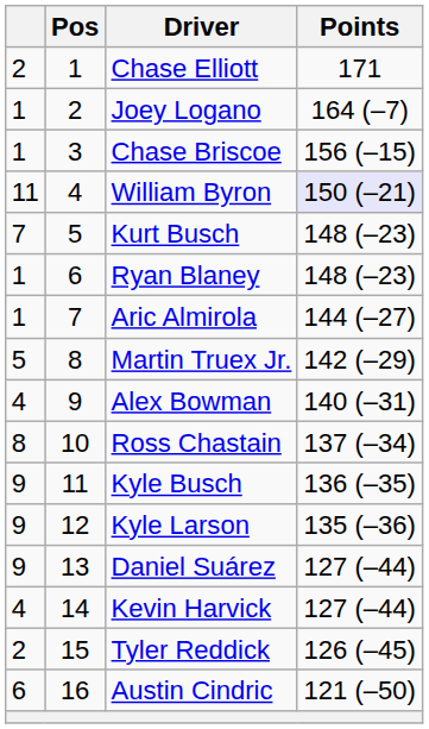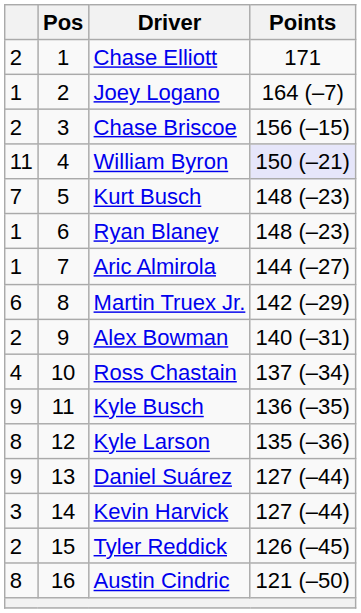Chase Briscoe | column 1: 1 -> 2
Martin Truex Jr. | column 1: 5 -> 6
Alex Bowman | column 1: 4 -> 2
Ross Chastain | column 1: 8 -> 4
Kyle Larson | column 1: 9 -> 8
Kevin Harvick | column 1: 4 -> 3
Austin Cindric | column 1: 6 -> 8
